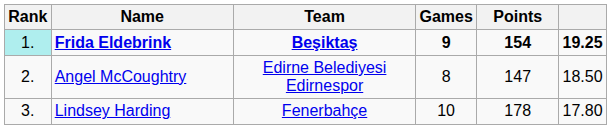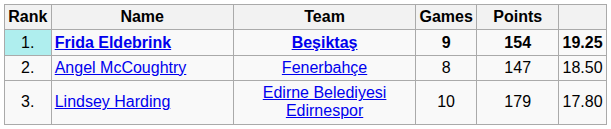Angel McCoughtry | Team: Edirne Belediyesi Edirnespor -> Fenerbahçe
Lindsey Harding | Team: Fenerbahçe -> Edirne Belediyesi Edirnespor
Lindsey Harding | Points: 178 -> 179
